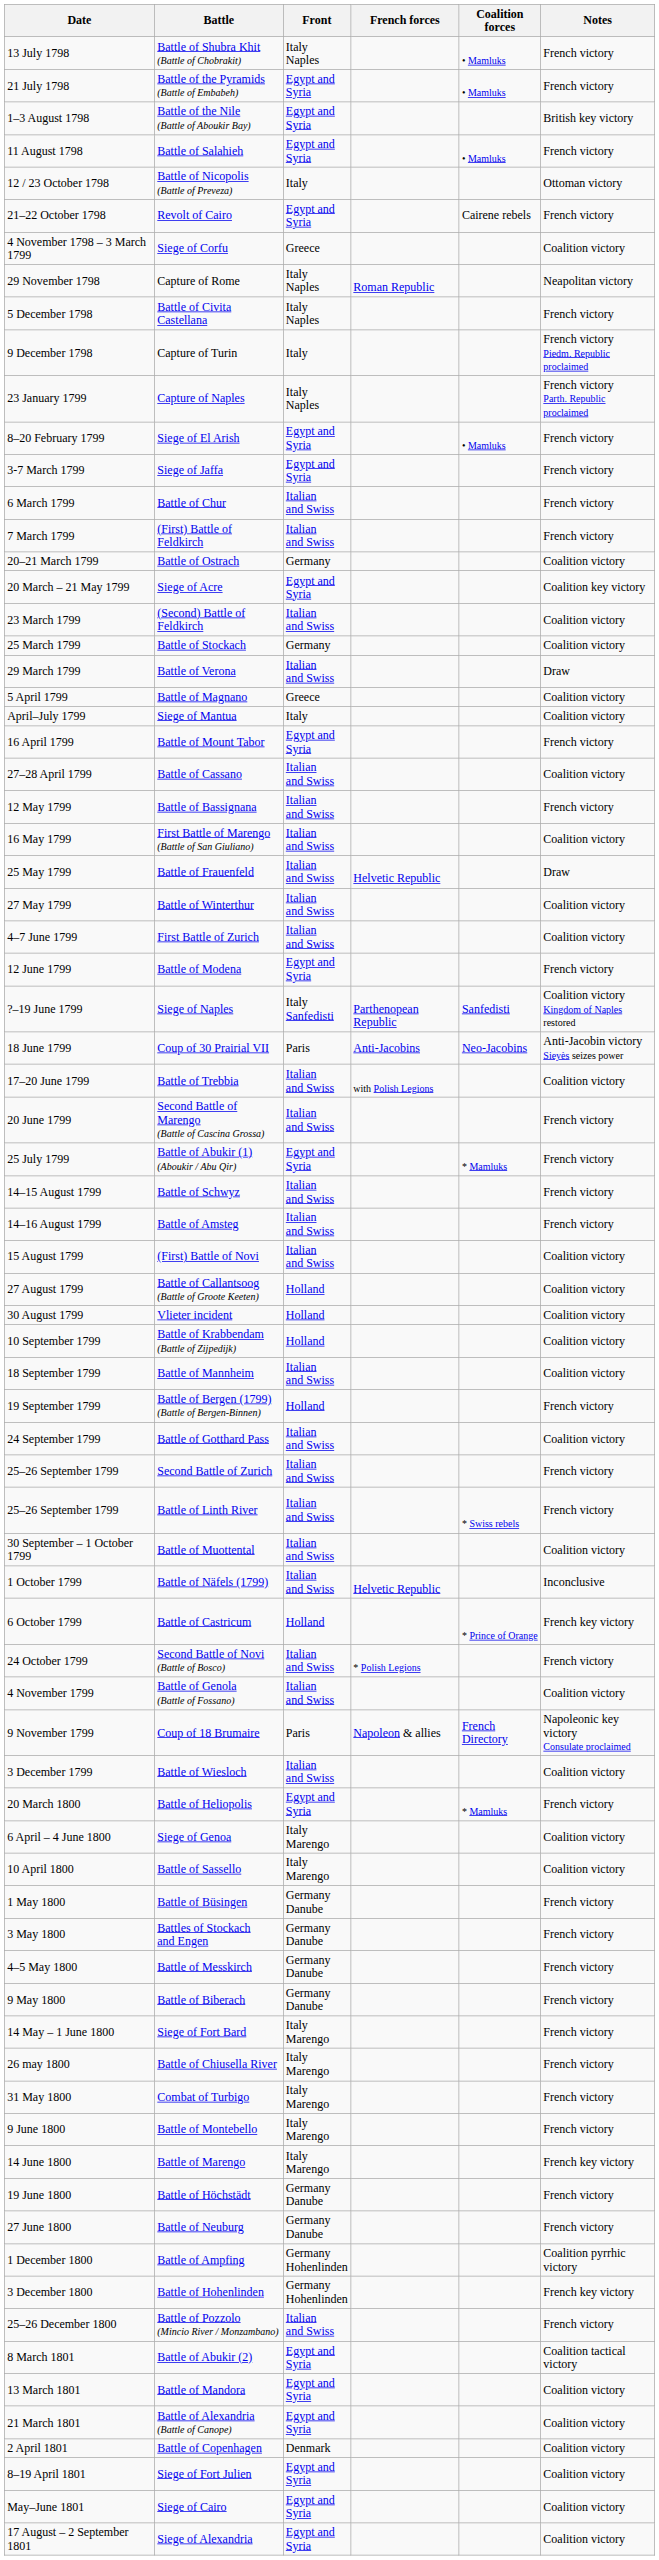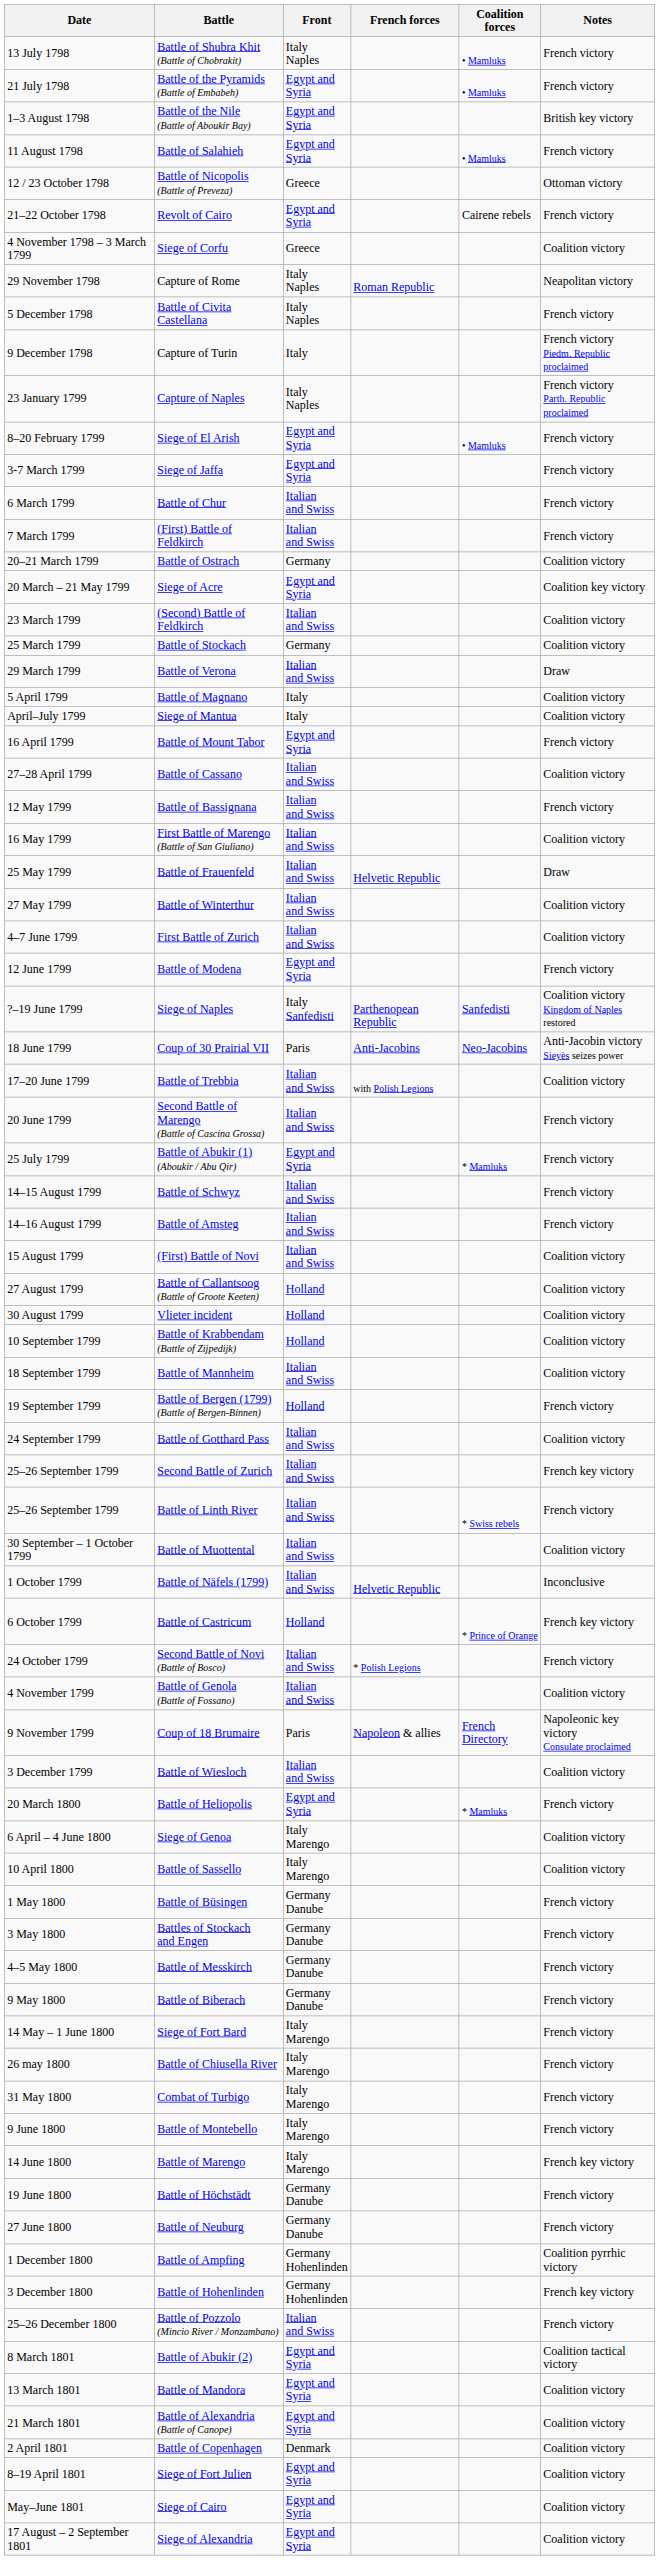Battle of Nicopolis (Battle of Preveza) | Front: Italy -> Greece
Battle of Magnano | Front: Greece -> Italy
Second Battle of Zurich | Notes: French victory -> French key victory
